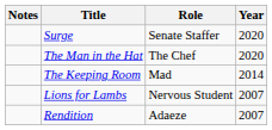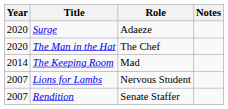columns swapped: Year <-> Notes
Surge | Role: Senate Staffer -> Adaeze
Rendition | Role: Adaeze -> Senate Staffer
